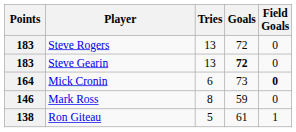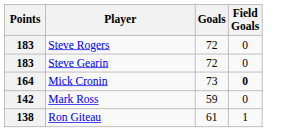- column: Tries | 13 | 13 | 6 | 8 | 5
Steve Gearin | Goals: bold -> normal
Mark Ross | Points: 146 -> 142
